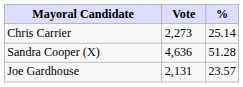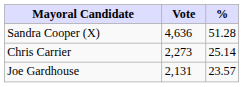rows swapped: Sandra Cooper (X) <-> Chris Carrier
